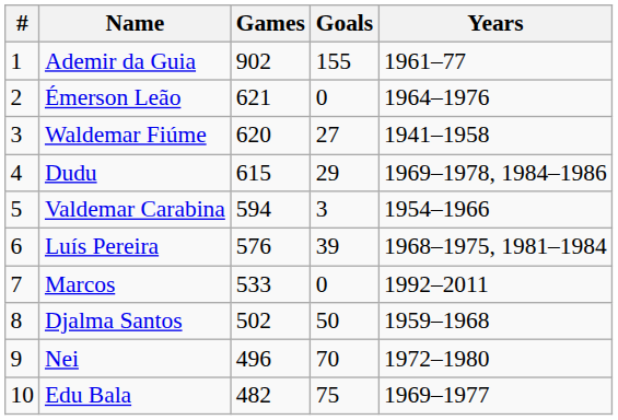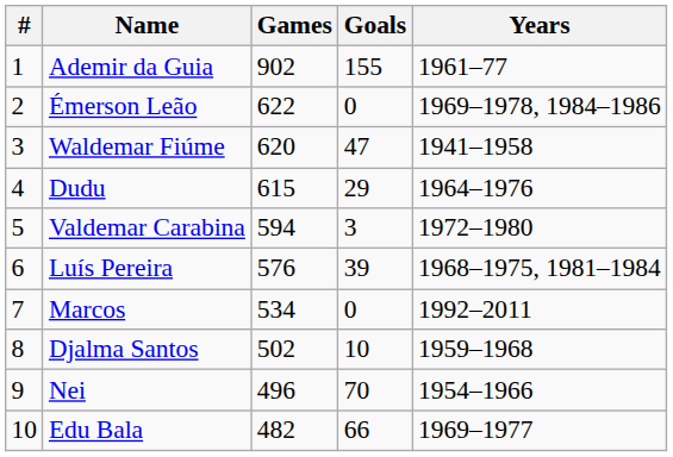Émerson Leão | Games: 621 -> 622
Émerson Leão | Years: 1964–1976 -> 1969–1978, 1984–1986
Waldemar Fiúme | Goals: 27 -> 47
Dudu | Years: 1969–1978, 1984–1986 -> 1964–1976
Valdemar Carabina | Years: 1954–1966 -> 1972–1980
Marcos | Games: 533 -> 534
Djalma Santos | Goals: 50 -> 10
Nei | Years: 1972–1980 -> 1954–1966
Edu Bala | Goals: 75 -> 66
